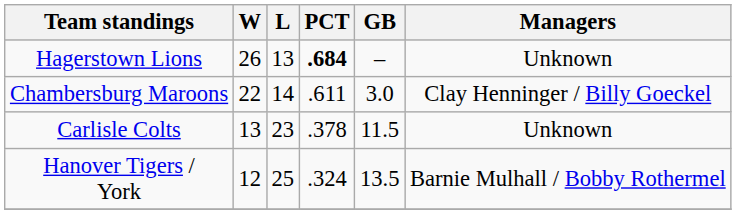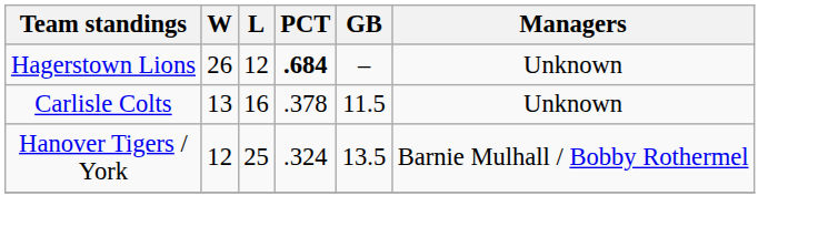Hagerstown Lions | L: 13 -> 12
- row: Chambersburg Maroons | 22 | 14 | .611 | 3.0 | Clay Henninger / Billy Goeckel
Carlisle Colts | L: 23 -> 16
